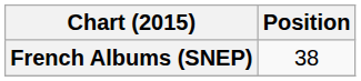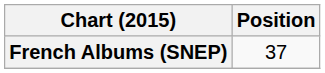French Albums (SNEP) | Position: 38 -> 37
